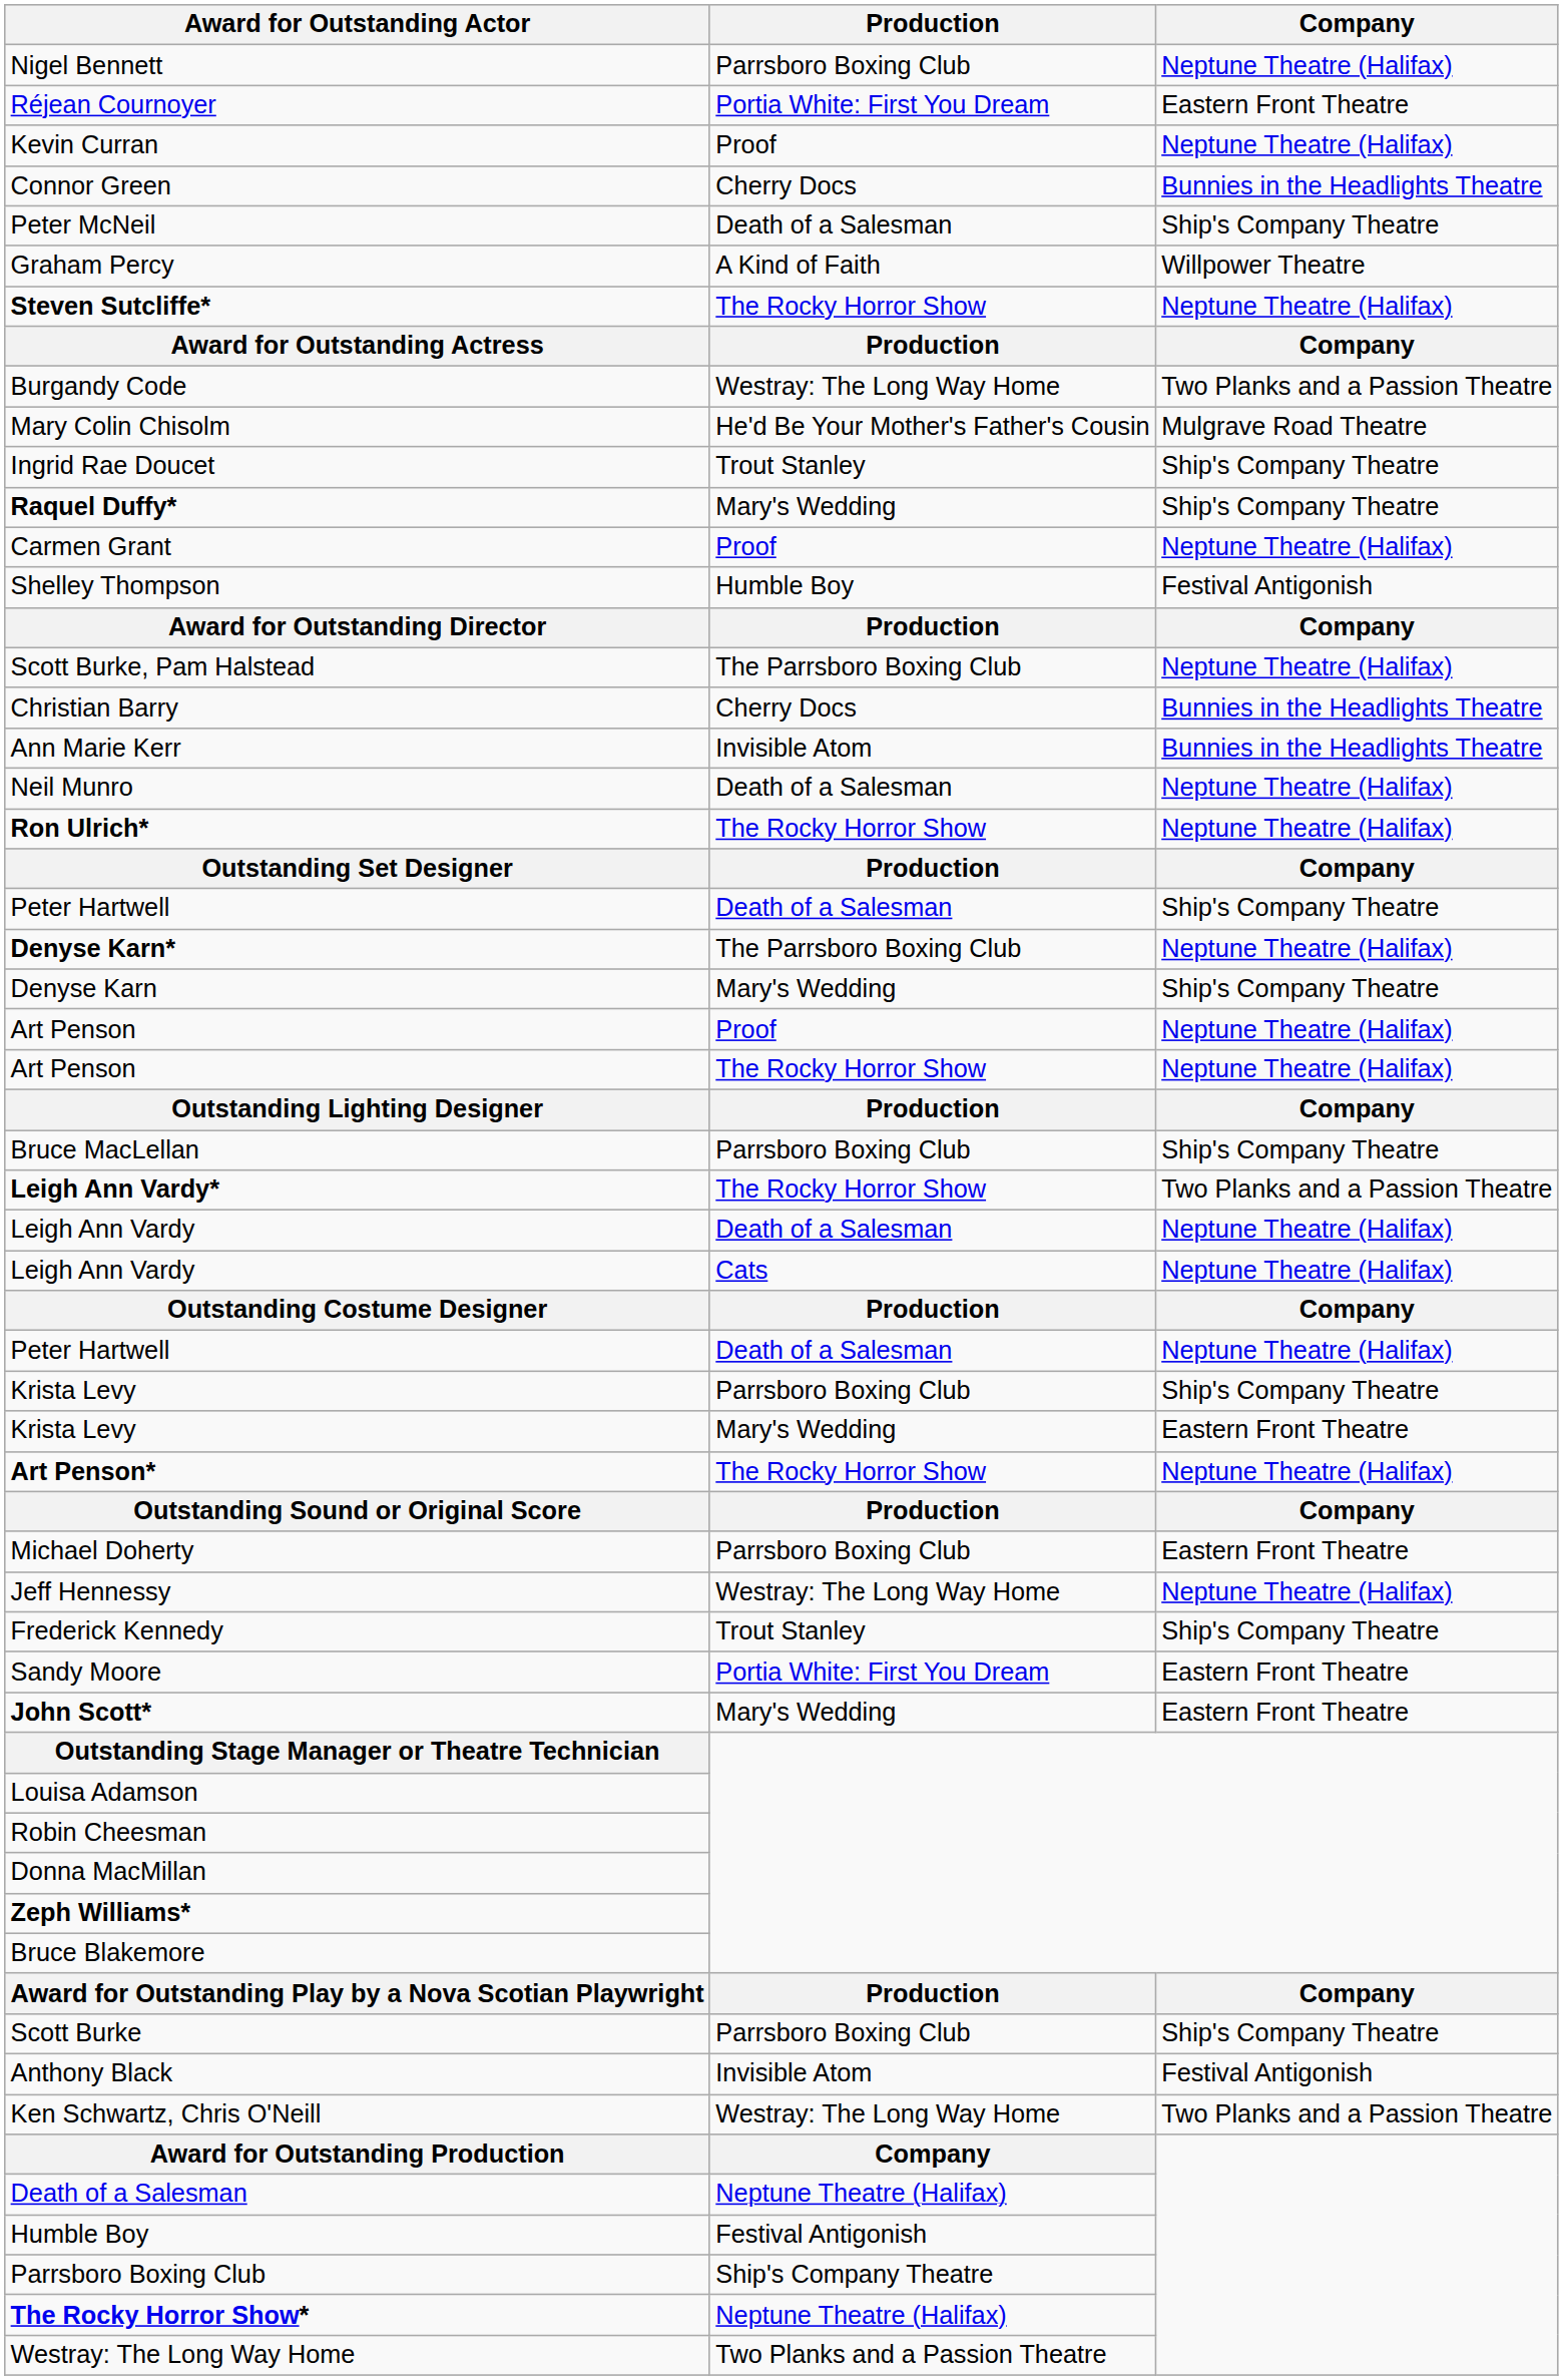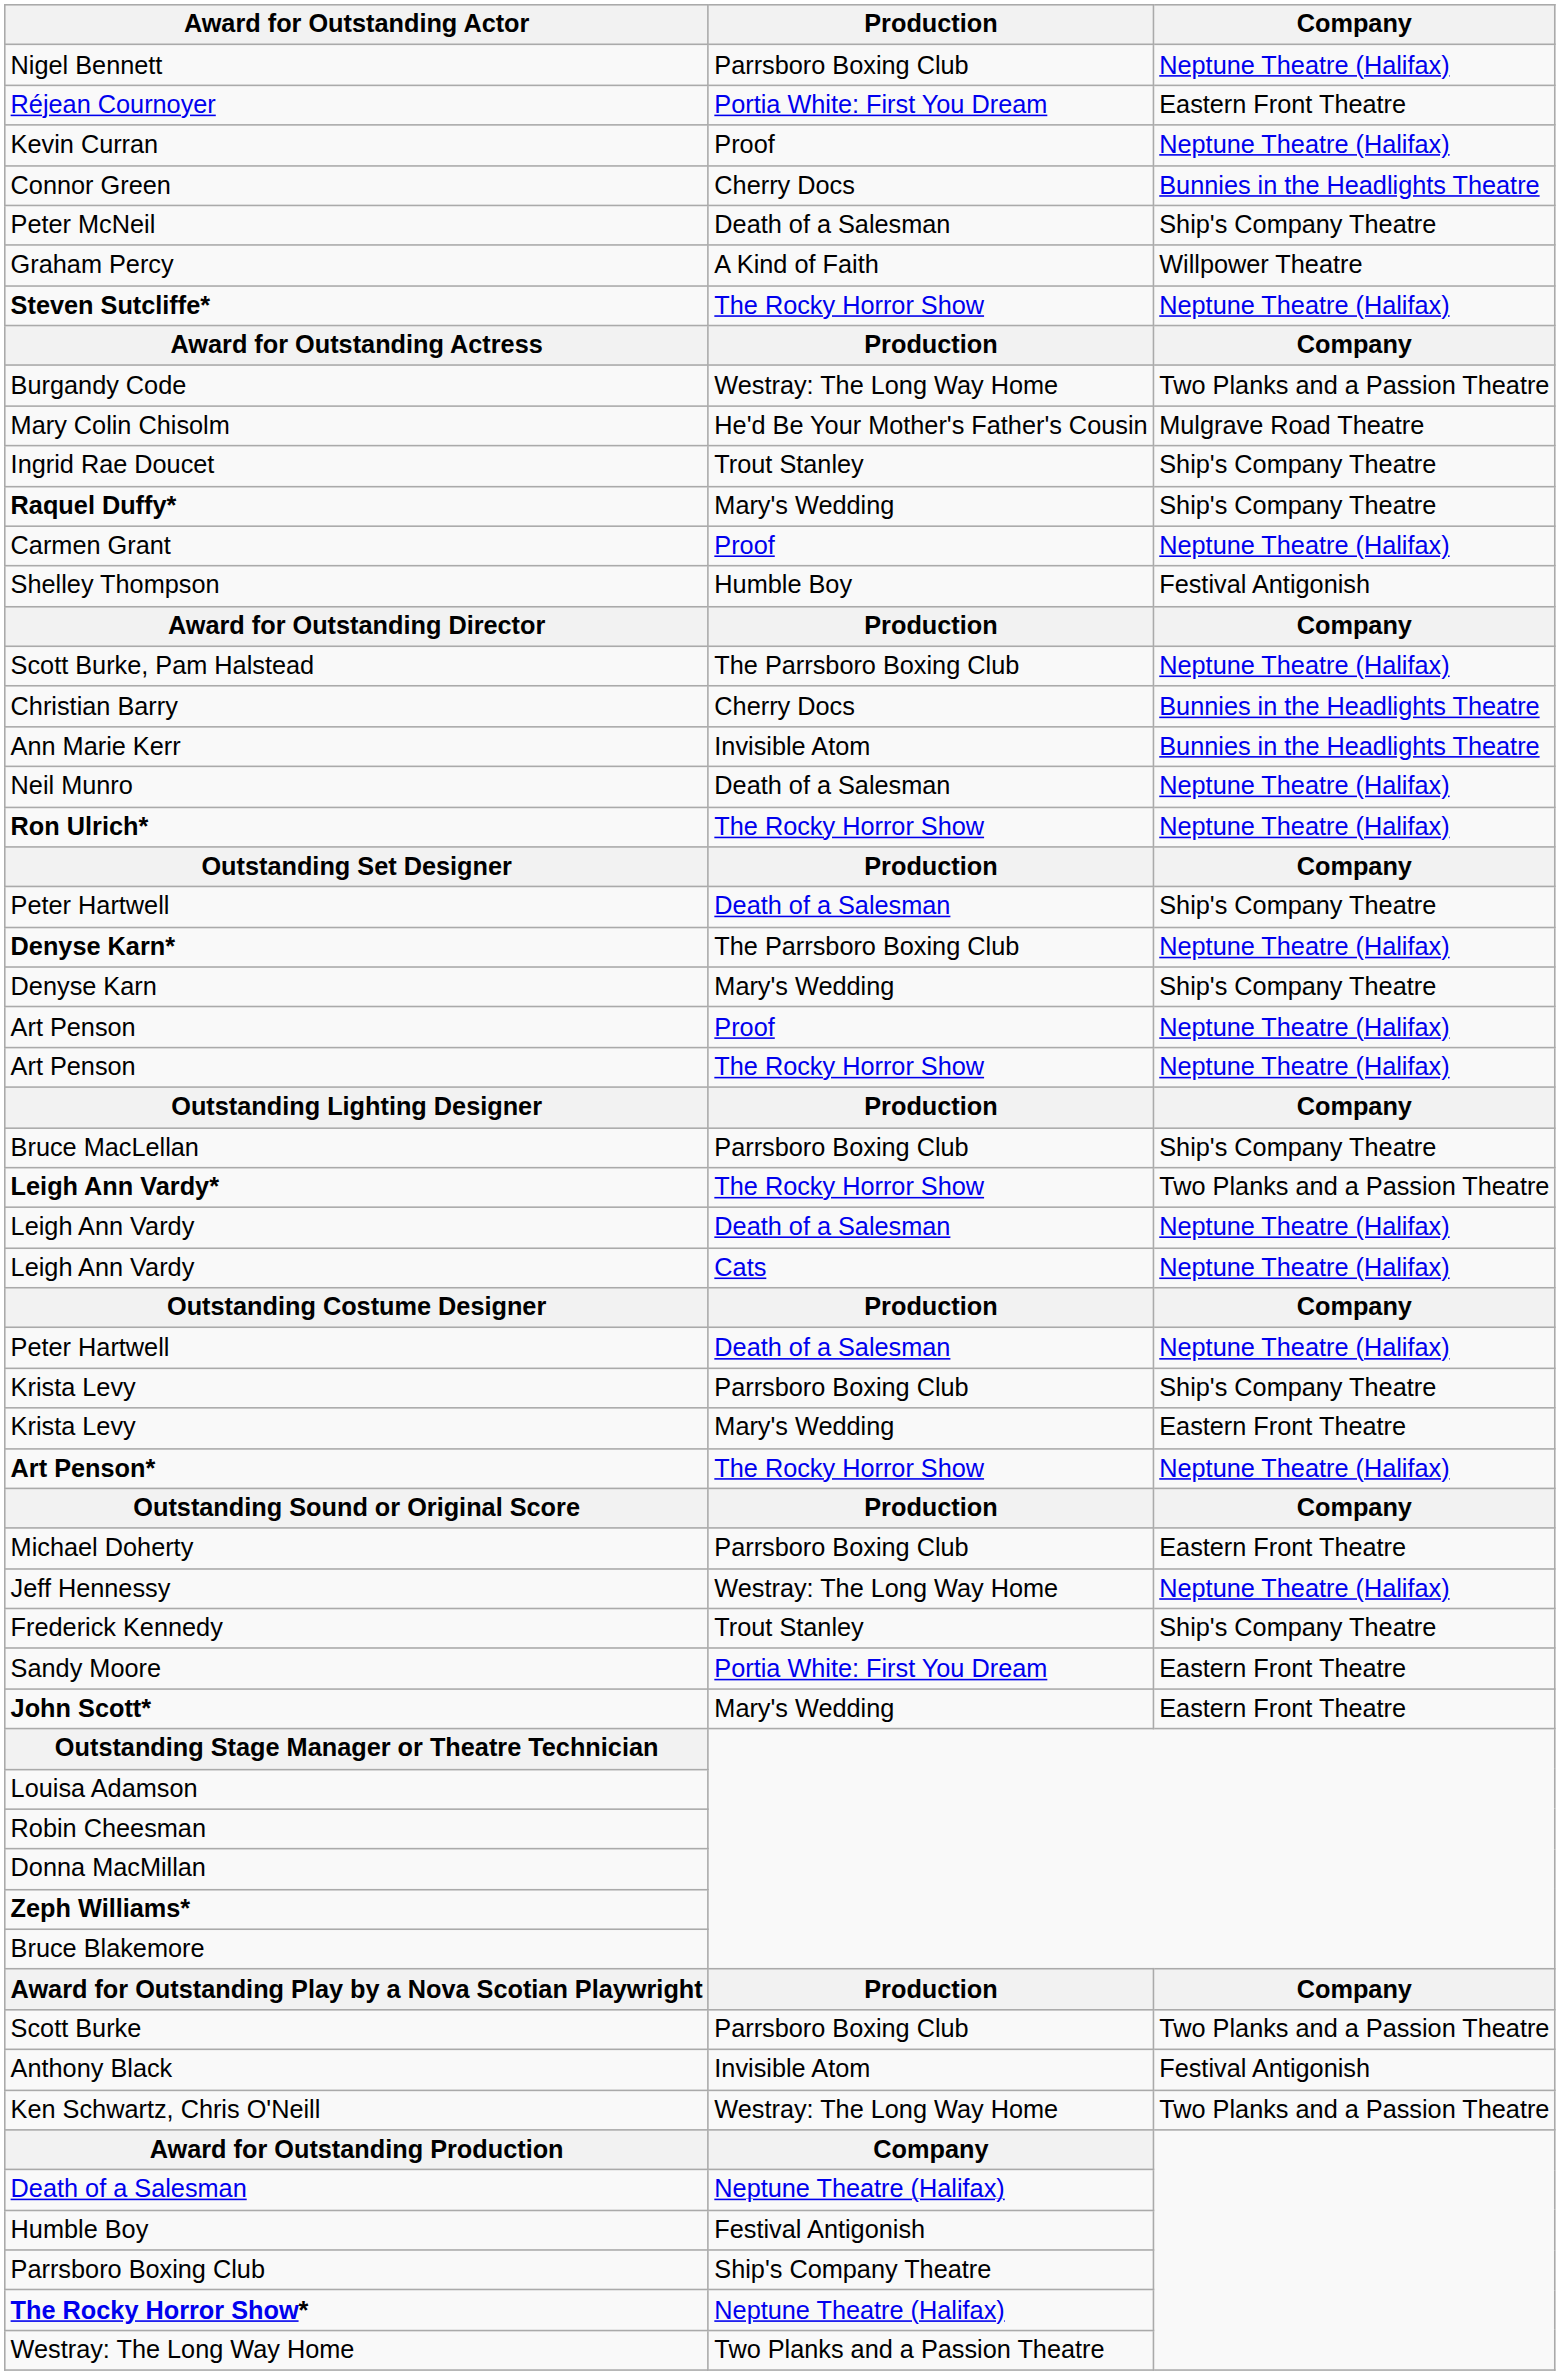Scott Burke | Company: Ship's Company Theatre -> Two Planks and a Passion Theatre
